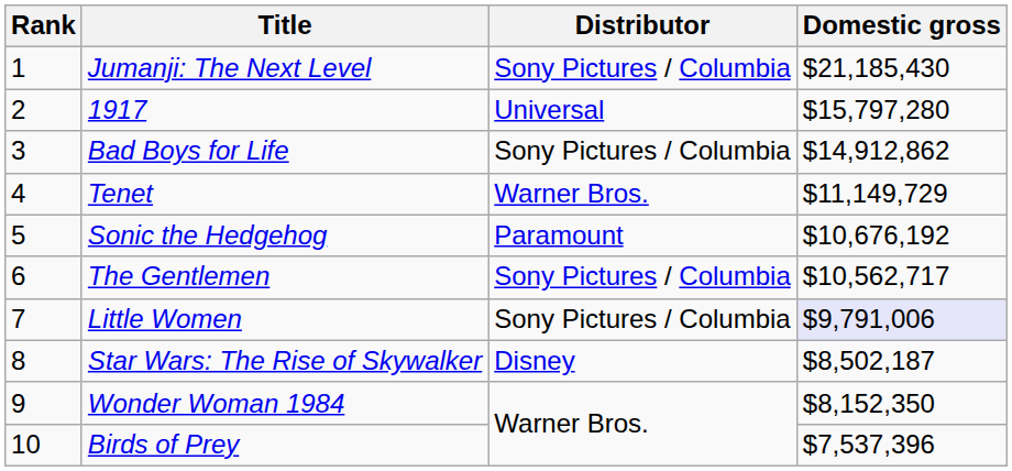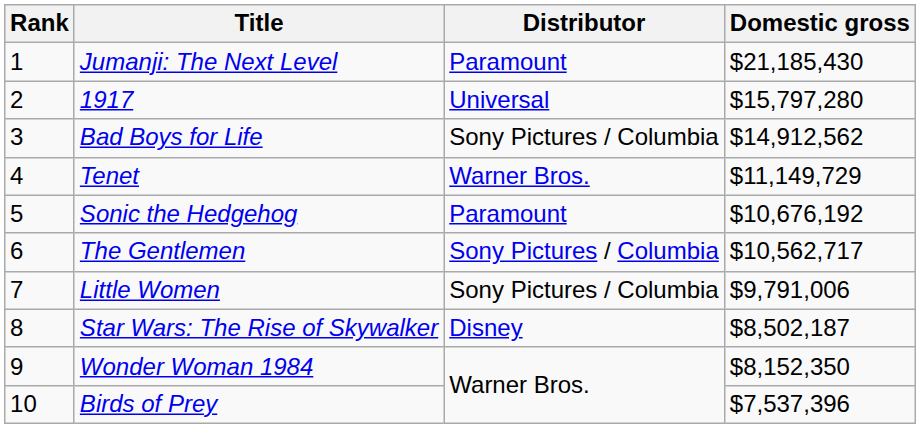Jumanji: The Next Level | Distributor: Sony Pictures / Columbia -> Paramount
Bad Boys for Life | Domestic gross: $14,912,862 -> $14,912,562
Little Women | Domestic gross: lavender background -> no background
